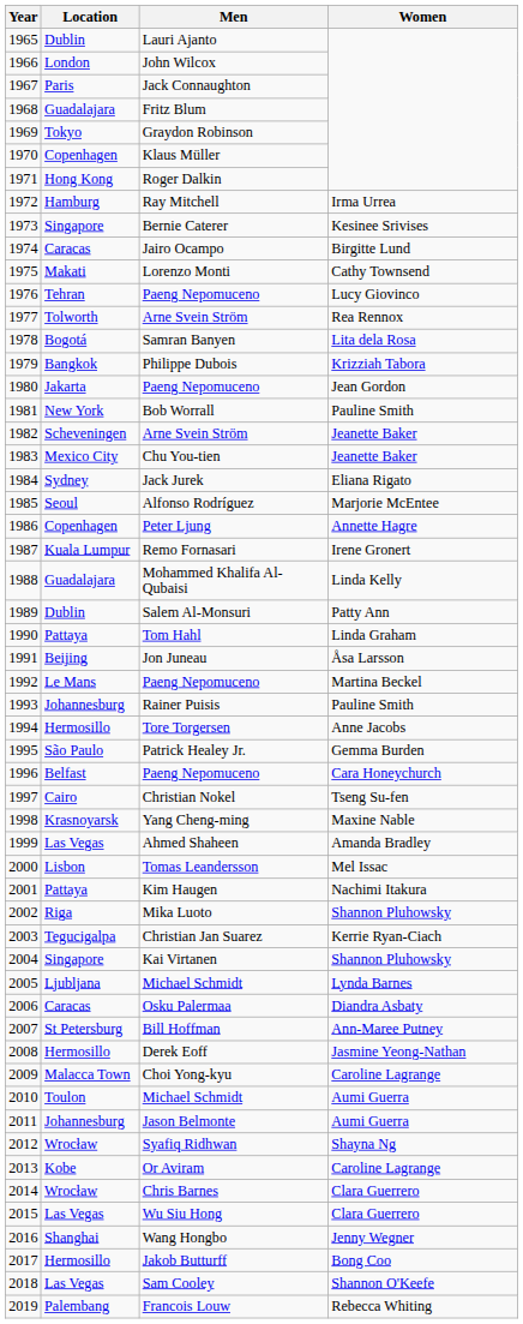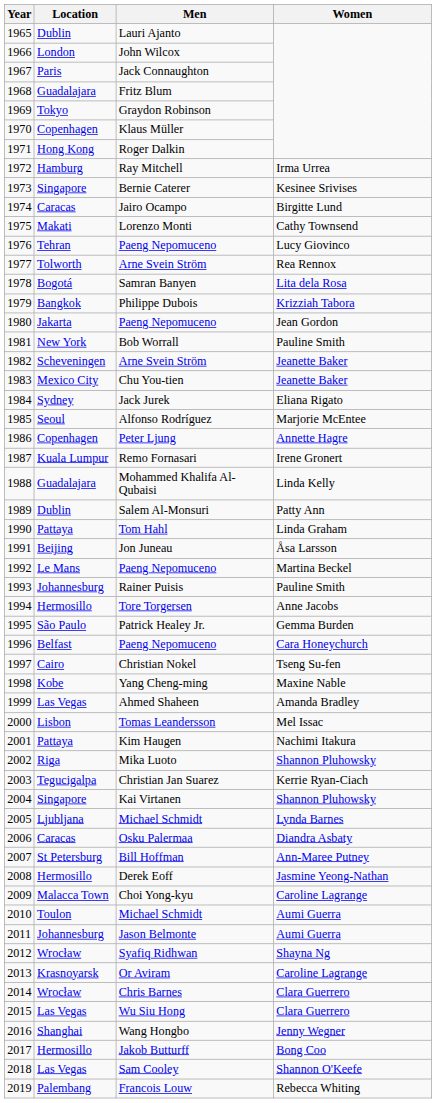Yang Cheng-ming | Location: Krasnoyarsk -> Kobe
Or Aviram | Location: Kobe -> Krasnoyarsk
